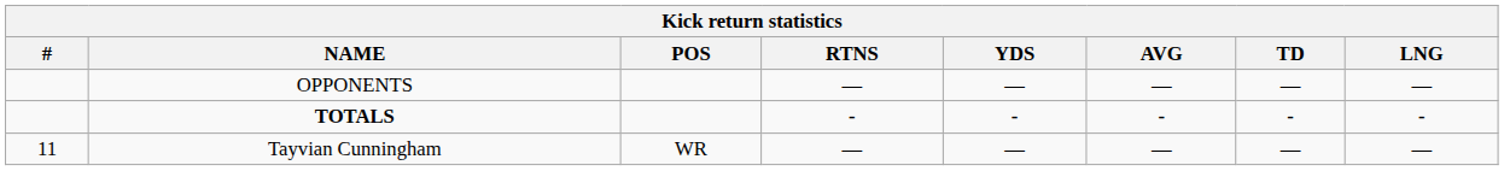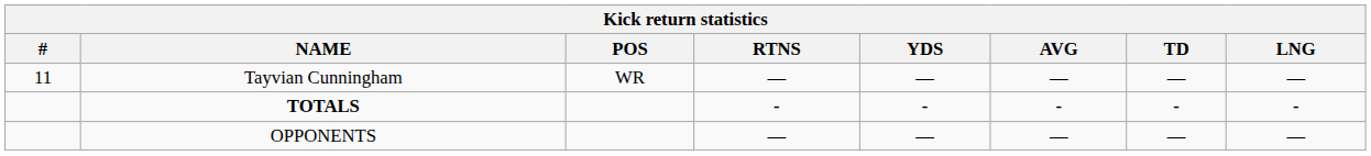rows swapped: Tayvian Cunningham <-> OPPONENTS
